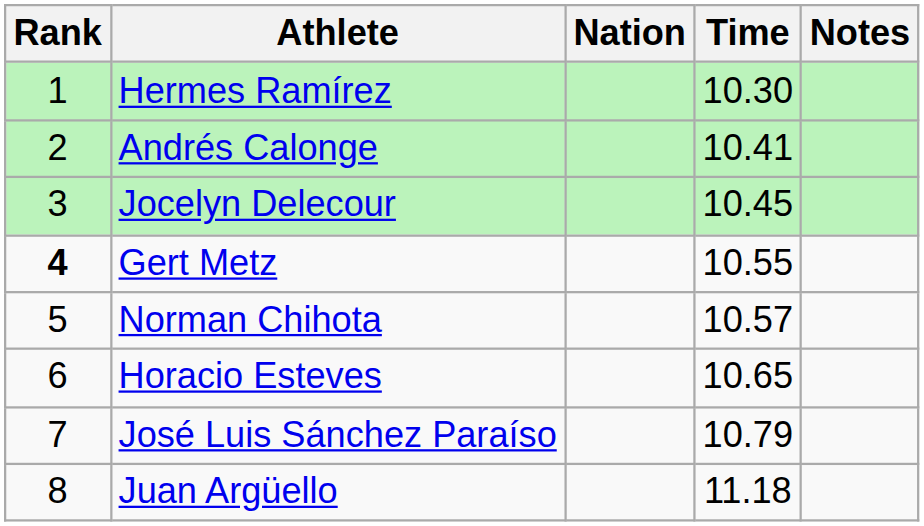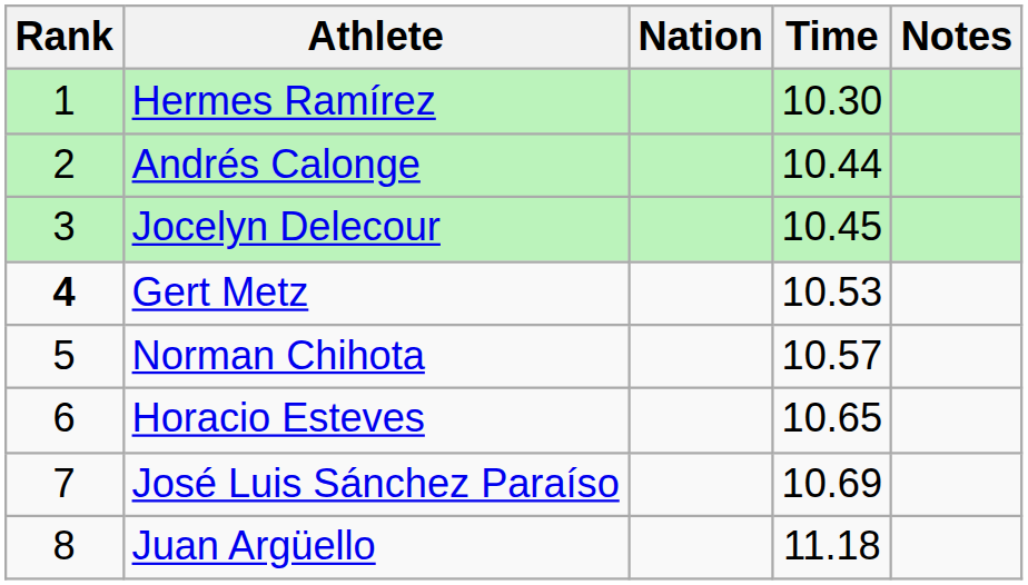Andrés Calonge | Time: 10.41 -> 10.44
Gert Metz | Time: 10.55 -> 10.53
José Luis Sánchez Paraíso | Time: 10.79 -> 10.69
